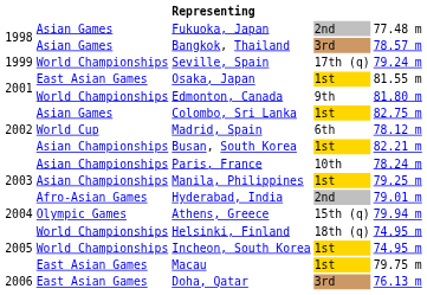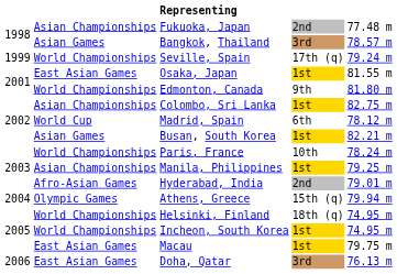Fukuoka, Japan | column 2: Asian Games -> Asian Championships
Colombo, Sri Lanka | column 2: Asian Games -> Asian Championships
Busan, South Korea | column 2: Asian Championships -> Asian Games
Paris, France | column 2: Asian Championships -> World Championships
